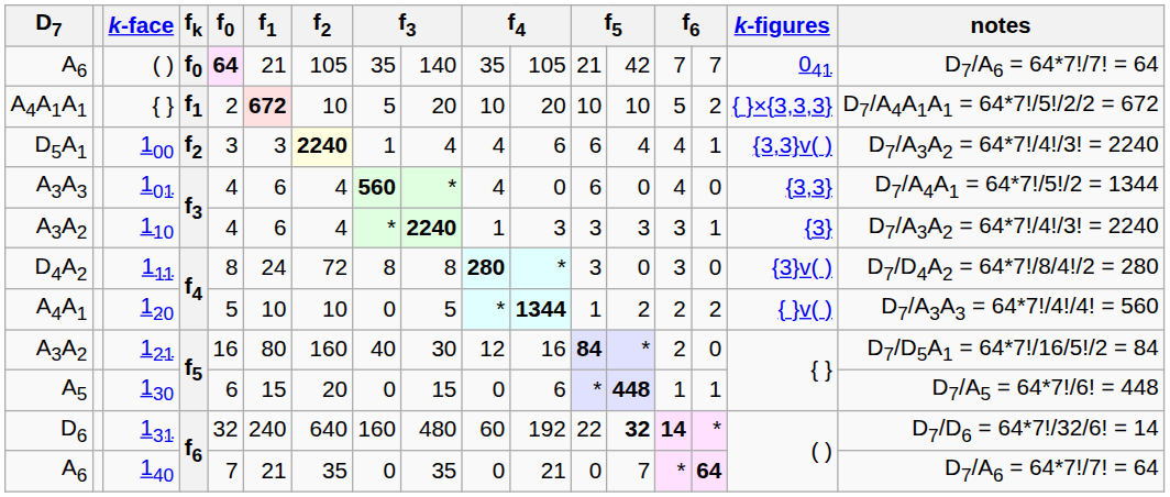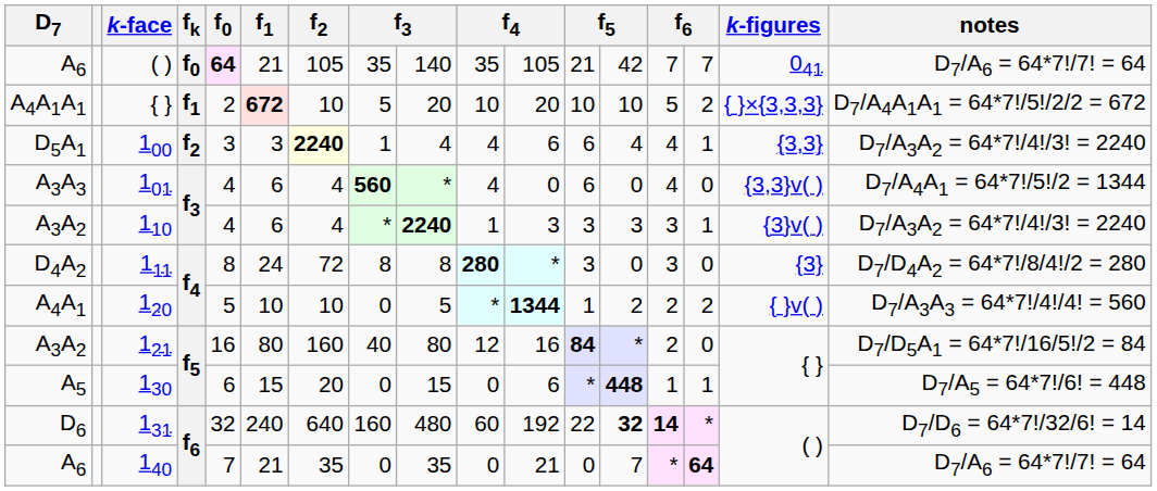100 | k-figures: {3,3}v( ) -> {3,3}
101 | k-figures: {3,3} -> {3,3}v( )
110 | k-figures: {3} -> {3}v( )
111 | k-figures: {3}v( ) -> {3}
121 | column 9: 30 -> 80
